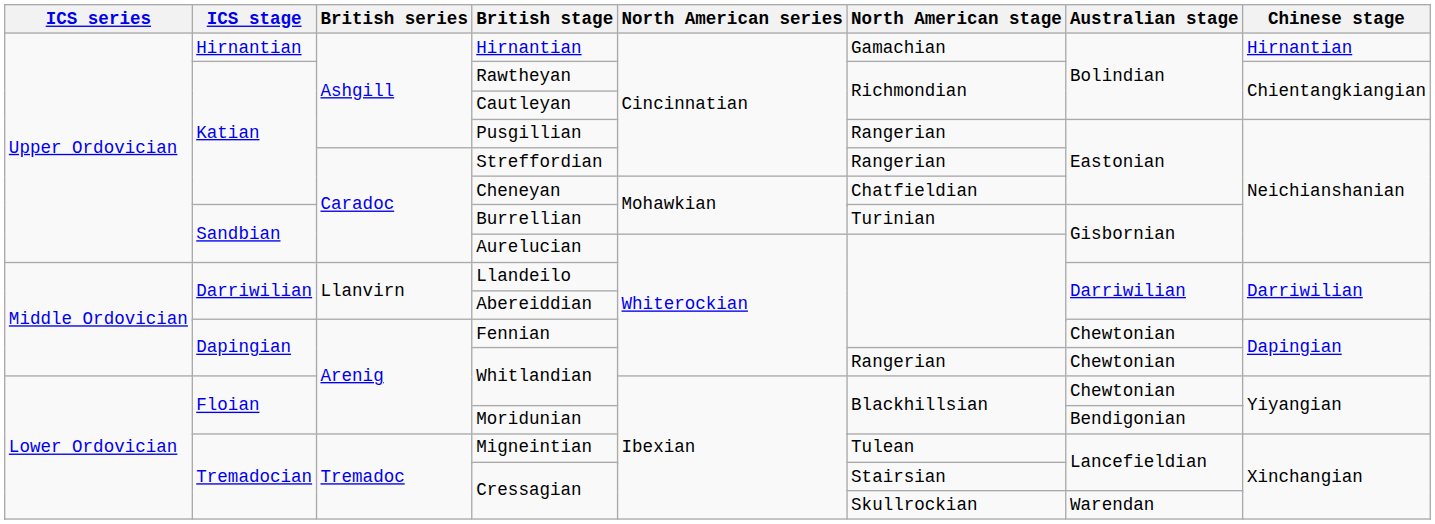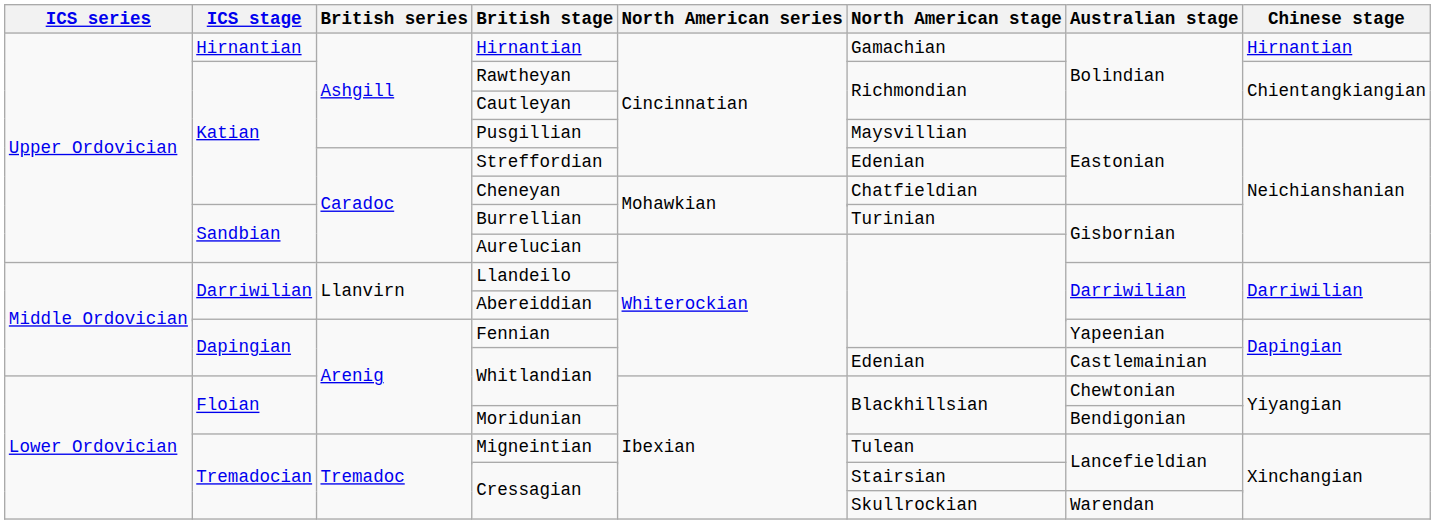Pusgillian | North American stage: Rangerian -> Maysvillian
Streffordian | North American stage: Rangerian -> Edenian
Dapingian / Fennian | Australian stage: Chewtonian -> Yapeenian
Dapingian / Whitlandian | North American stage: Rangerian -> Edenian
Dapingian / Whitlandian | Australian stage: Chewtonian -> Castlemainian
